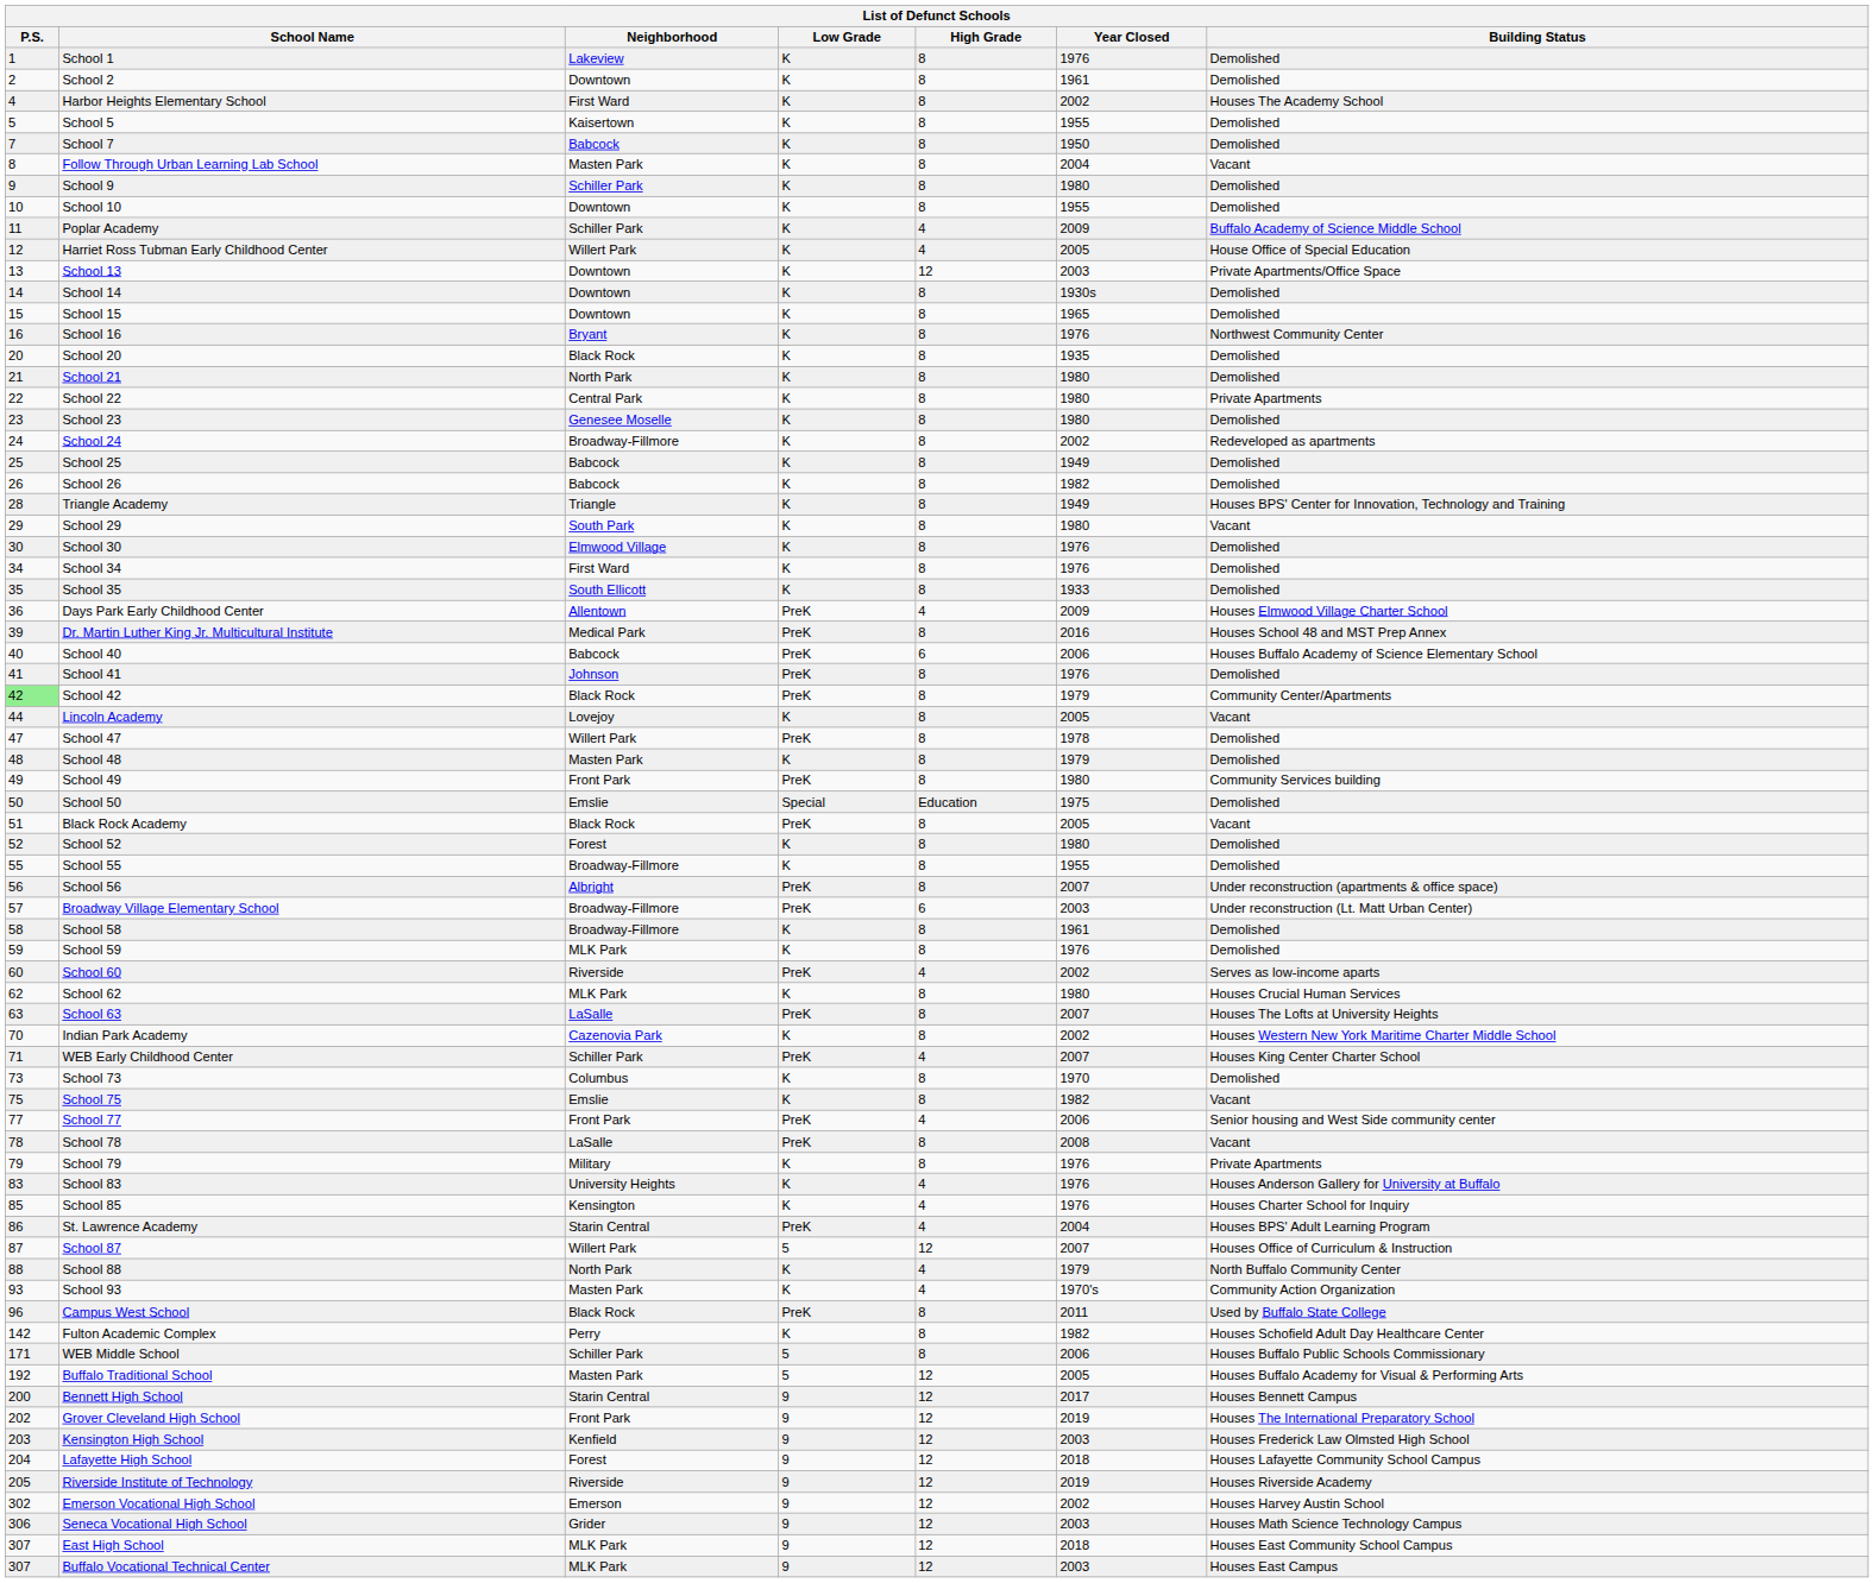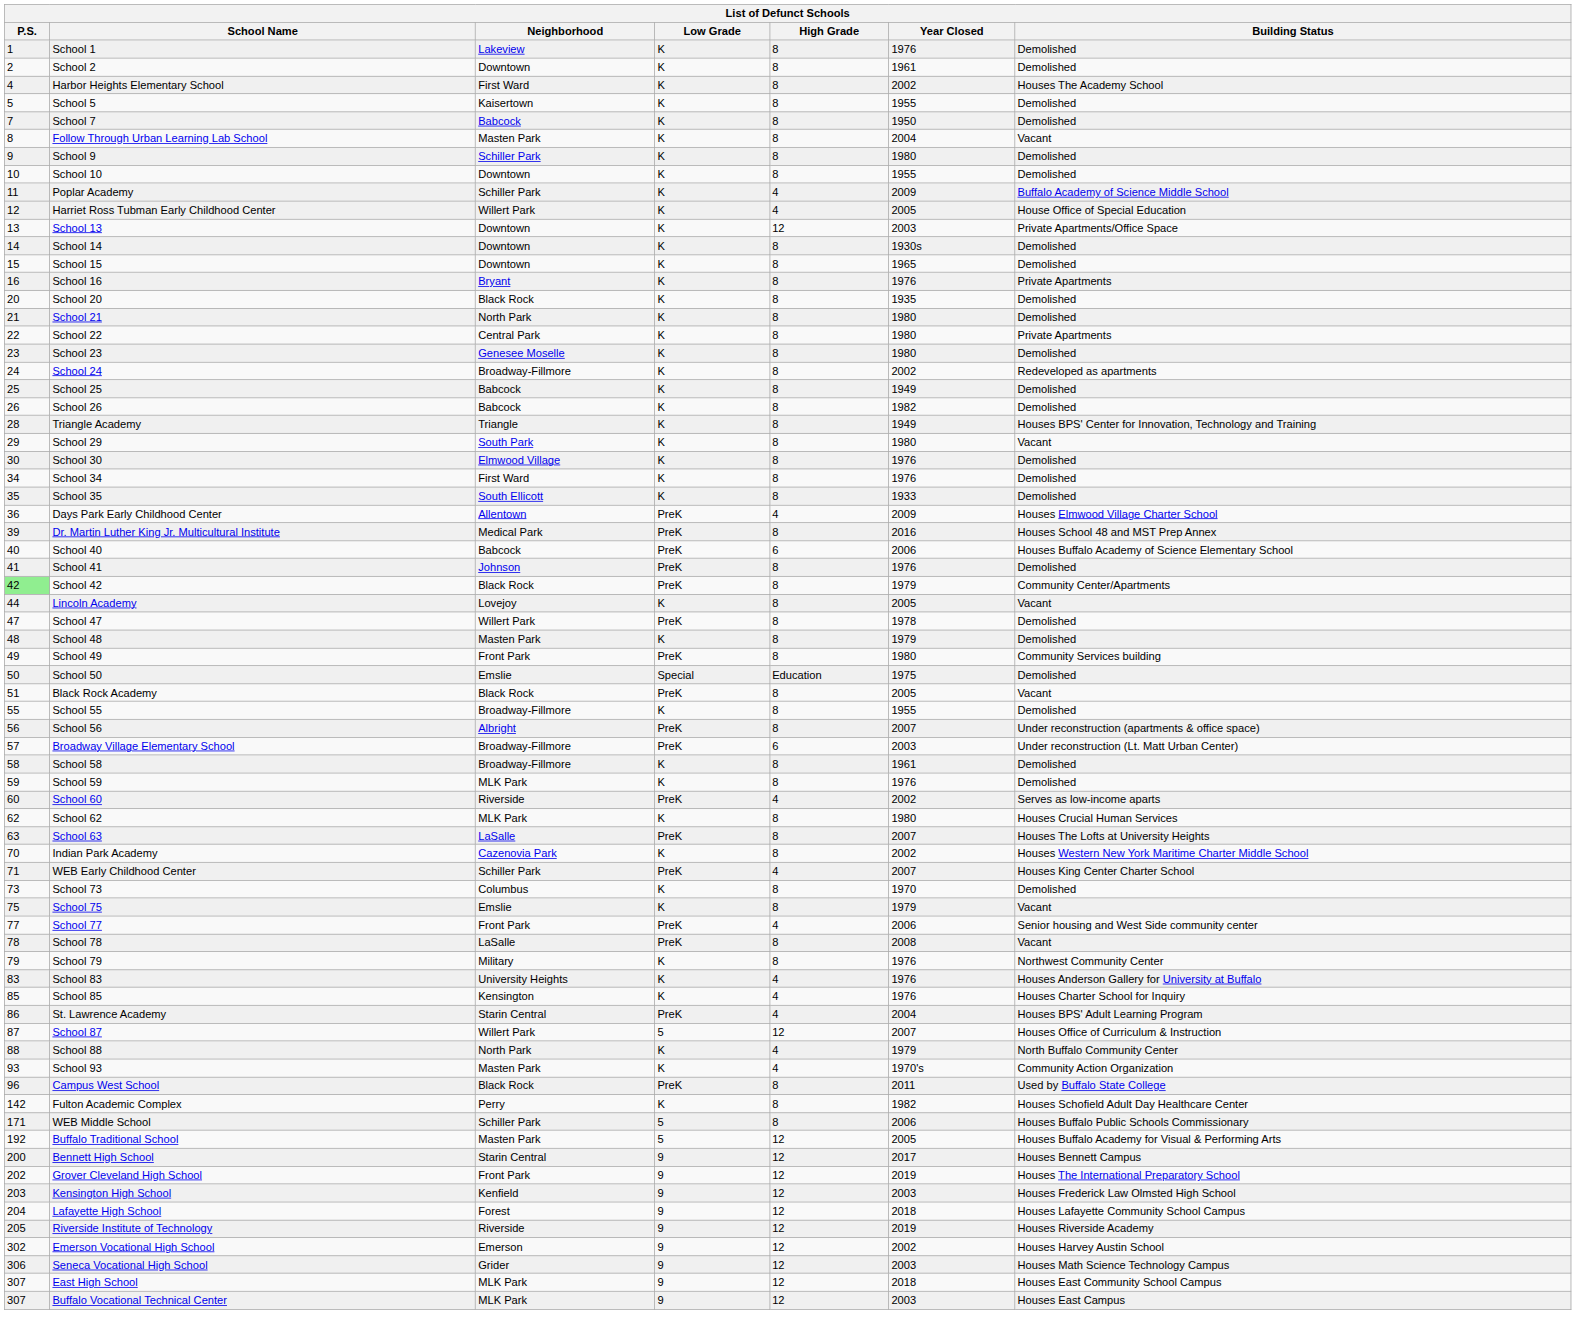School 16 | Building Status: Northwest Community Center -> Private Apartments
- row: 52 | School 52 | Forest | K | 8 | 1980 | Demolished
School 75 | Year Closed: 1982 -> 1979
School 79 | Building Status: Private Apartments -> Northwest Community Center
